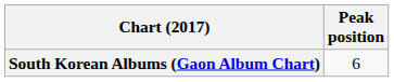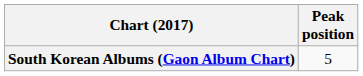South Korean Albums (Gaon Album Chart) | Peak position: 6 -> 5
